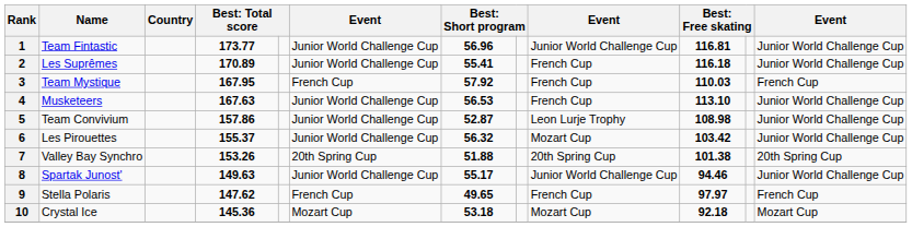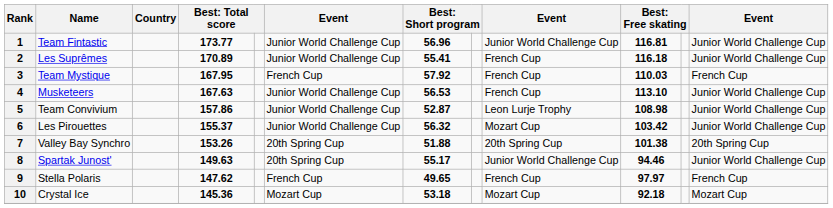8 | column 6: Junior World Challenge Cup -> 20th Spring Cup
